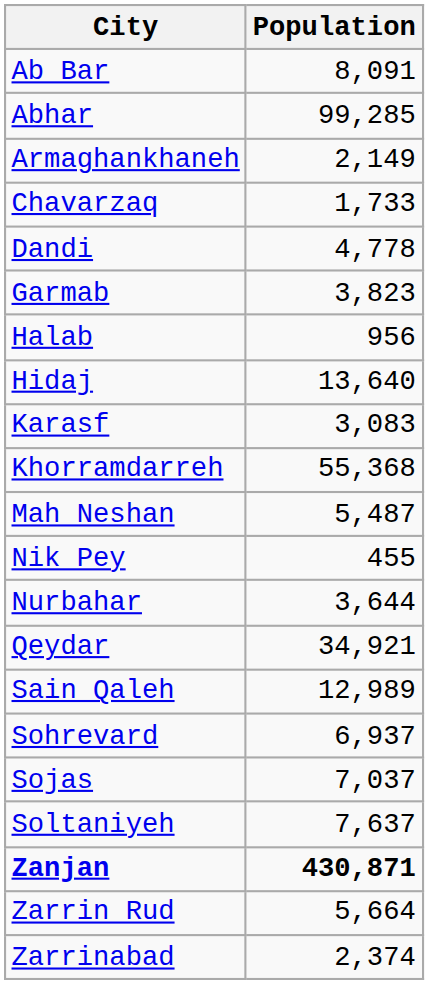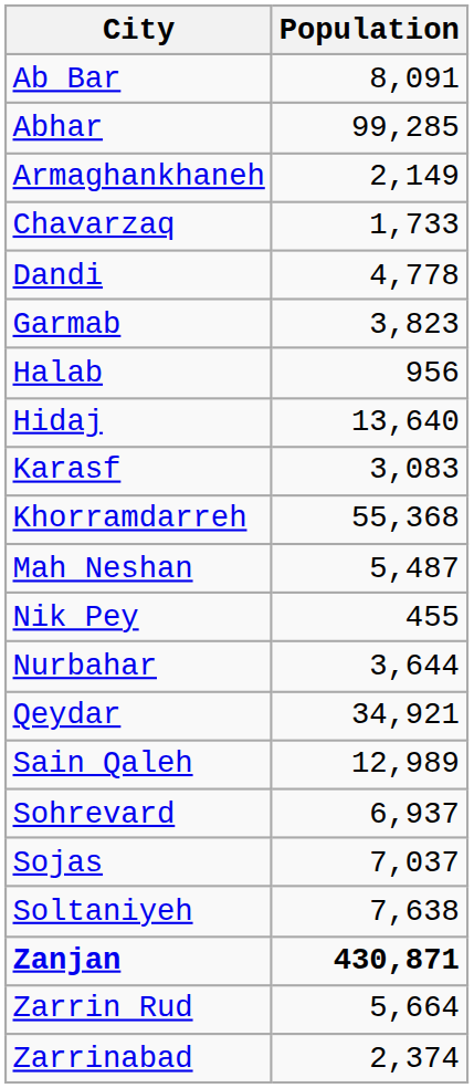Soltaniyeh | Population: 7,637 -> 7,638
